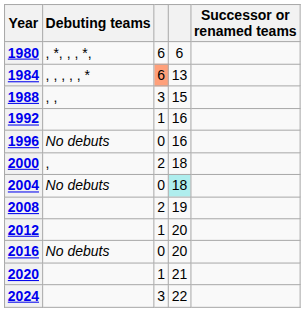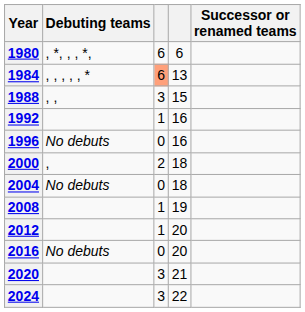2004 | column 4: paleturquoise background -> no background
2008 | column 3: 2 -> 1
2020 | column 3: 1 -> 3
